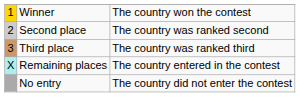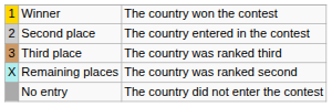Second place | column 3: The country was ranked second -> The country entered in the contest
Remaining places | column 3: The country entered in the contest -> The country was ranked second
